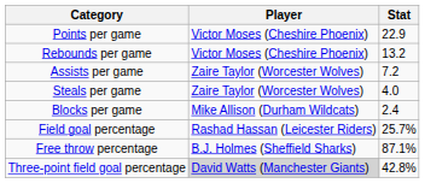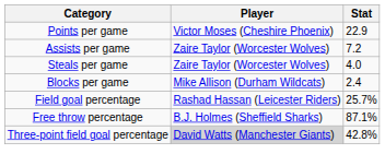- row: Rebounds per game | Victor Moses (Cheshire Phoenix) | 13.2
